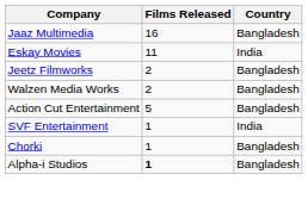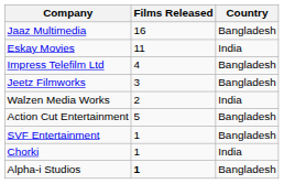+ row: Impress Telefilm Ltd | 4 | Bangladesh
Jeetz Filmworks | Films Released: 2 -> 3
Walzen Media Works | Country: Bangladesh -> India
SVF Entertainment | Country: India -> Bangladesh
Chorki | Country: Bangladesh -> India
